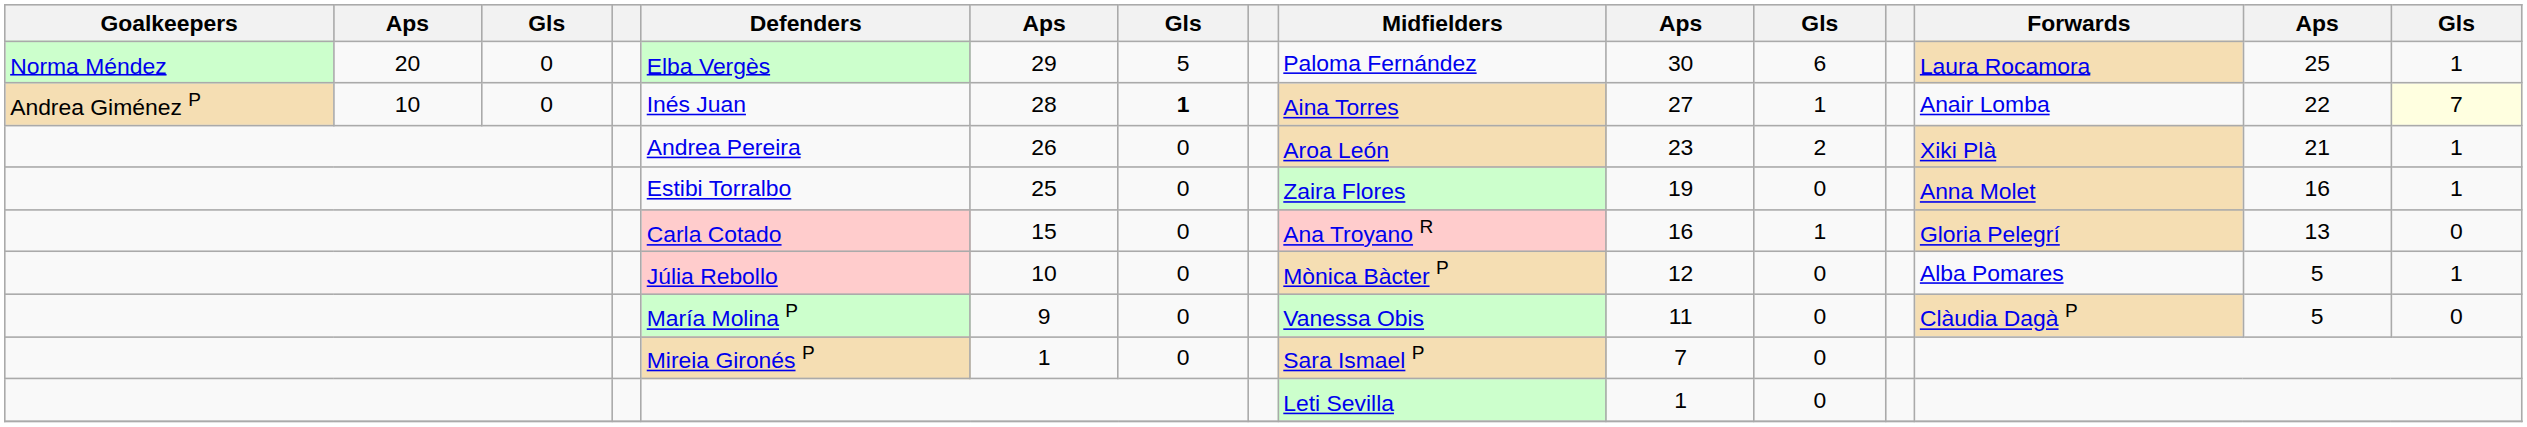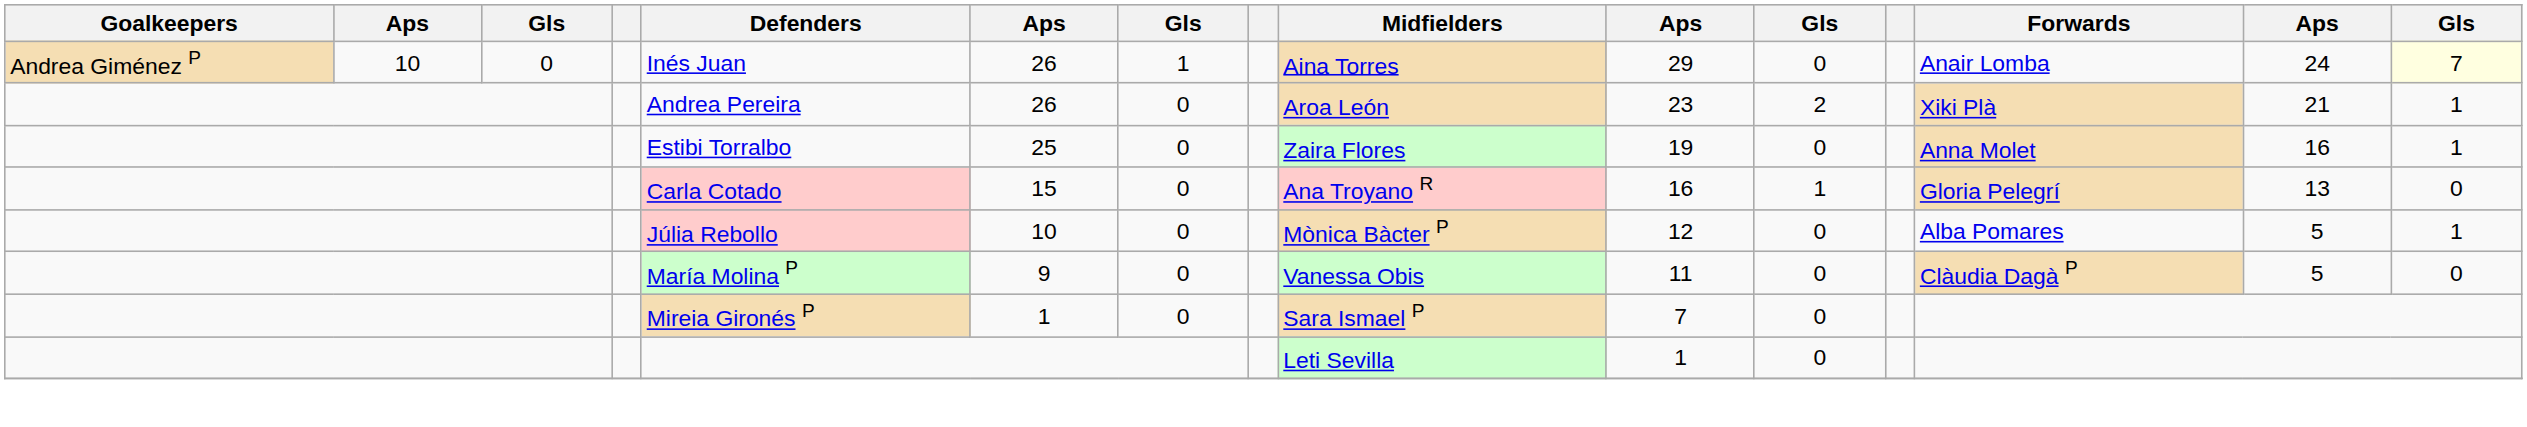- row: Norma Méndez | 20 | 0 | Elba Vergès | 29 | 5 | Paloma Fernández | 30 | 6 | Laura Rocamora | 25 | 1
Andrea Giménez P | column 6: 28 -> 26
Andrea Giménez P | column 7: bold -> normal
Andrea Giménez P | column 10: 27 -> 29
Andrea Giménez P | column 11: 1 -> 0
Andrea Giménez P | column 14: 22 -> 24
